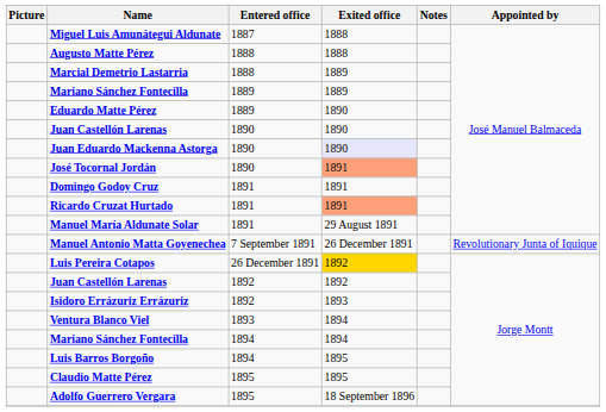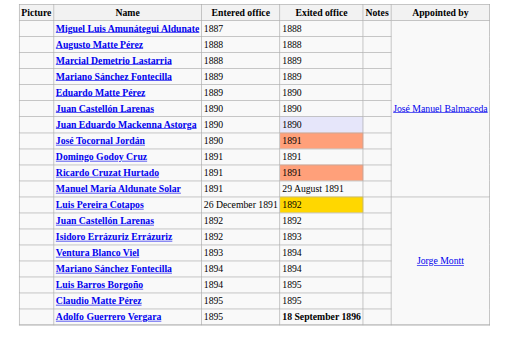- row: Manuel Antonio Matta Goyenechea | 7 September 1891 | 26 December 1891 | Revolutionary Junta of Iquique
Adolfo Guerrero Vergara | Exited office: normal -> bold
